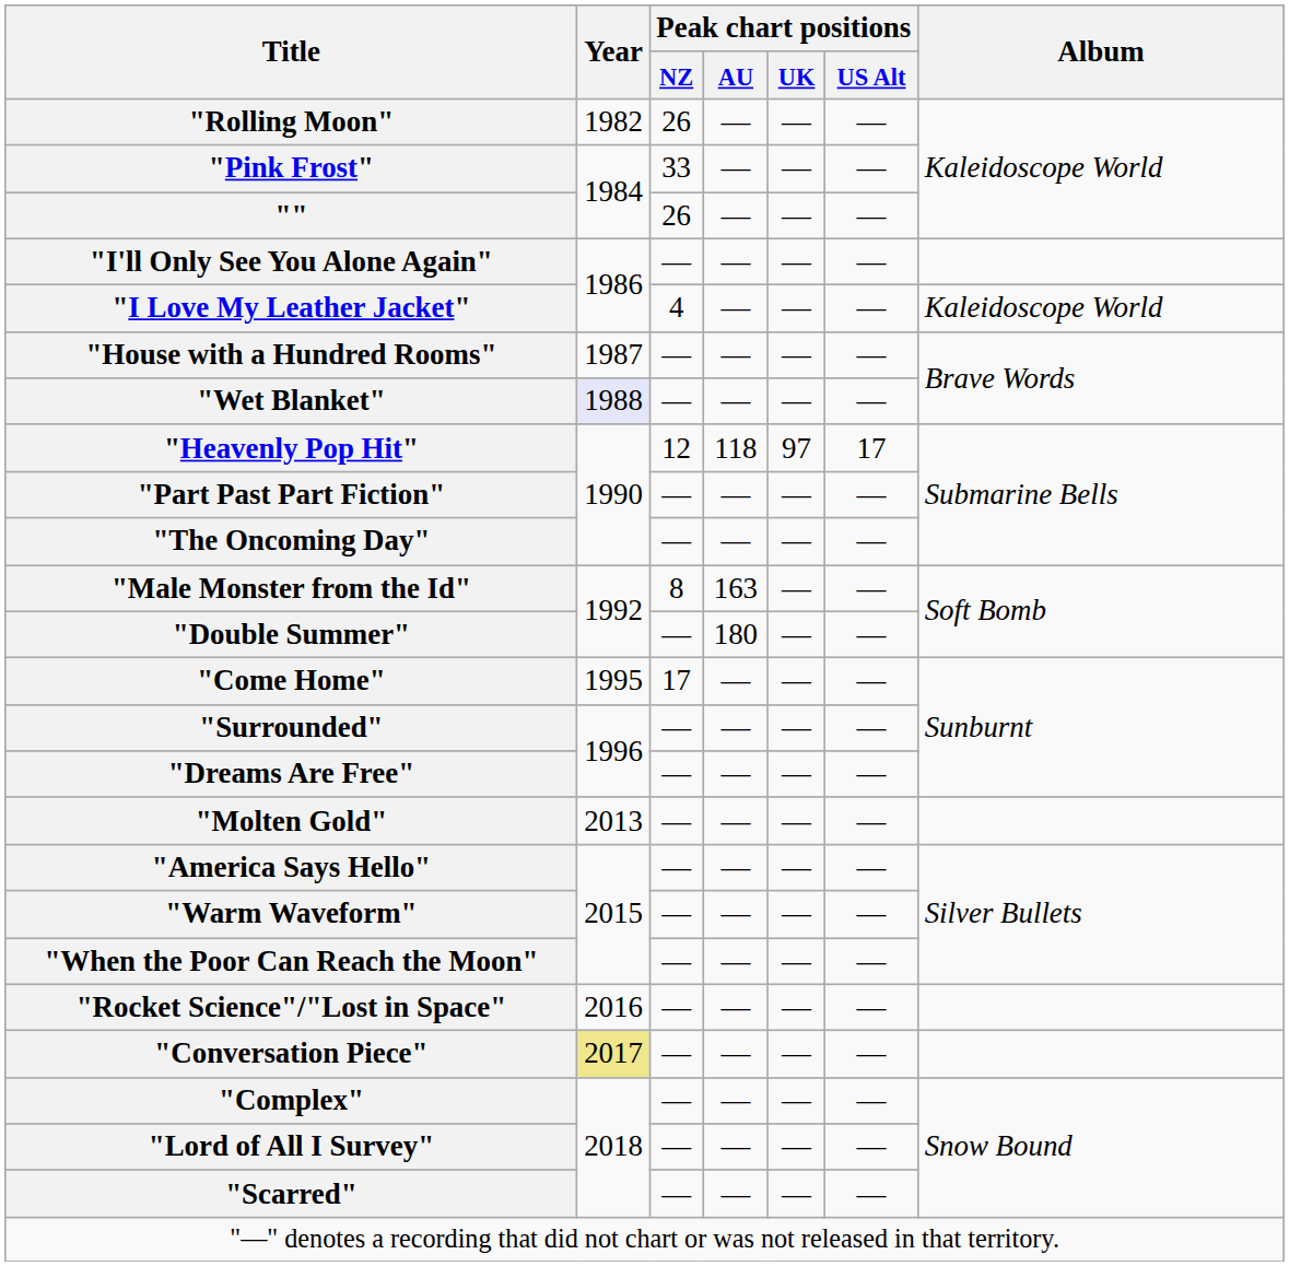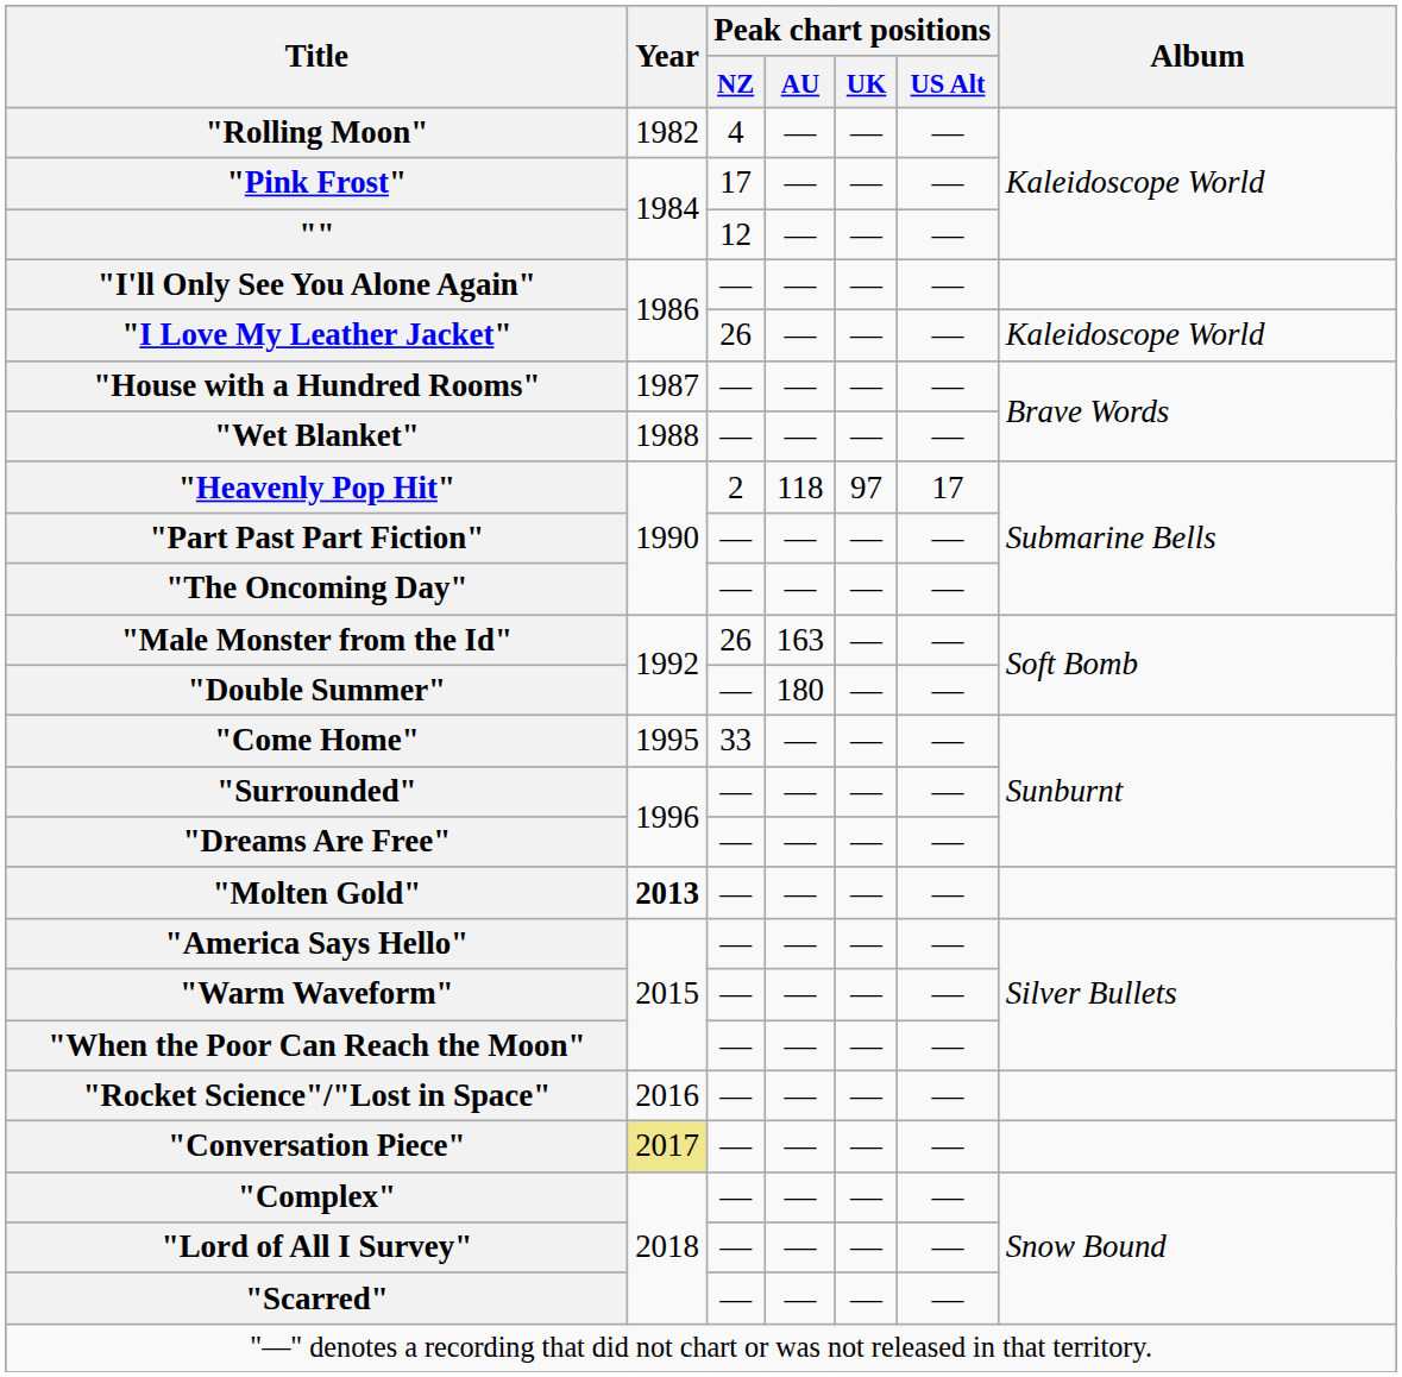"Rolling Moon" | Peak chart positions / NZ: 26 -> 4
"Pink Frost" | Peak chart positions / NZ: 33 -> 17
"" | Peak chart positions / NZ: 26 -> 12
"I Love My Leather Jacket" | Peak chart positions / NZ: 4 -> 26
"Wet Blanket" | Year: lavender background -> no background
"Heavenly Pop Hit" | Peak chart positions / NZ: 12 -> 2
"Male Monster from the Id" | Peak chart positions / NZ: 8 -> 26
"Come Home" | Peak chart positions / NZ: 17 -> 33
"Molten Gold" | Year: normal -> bold
